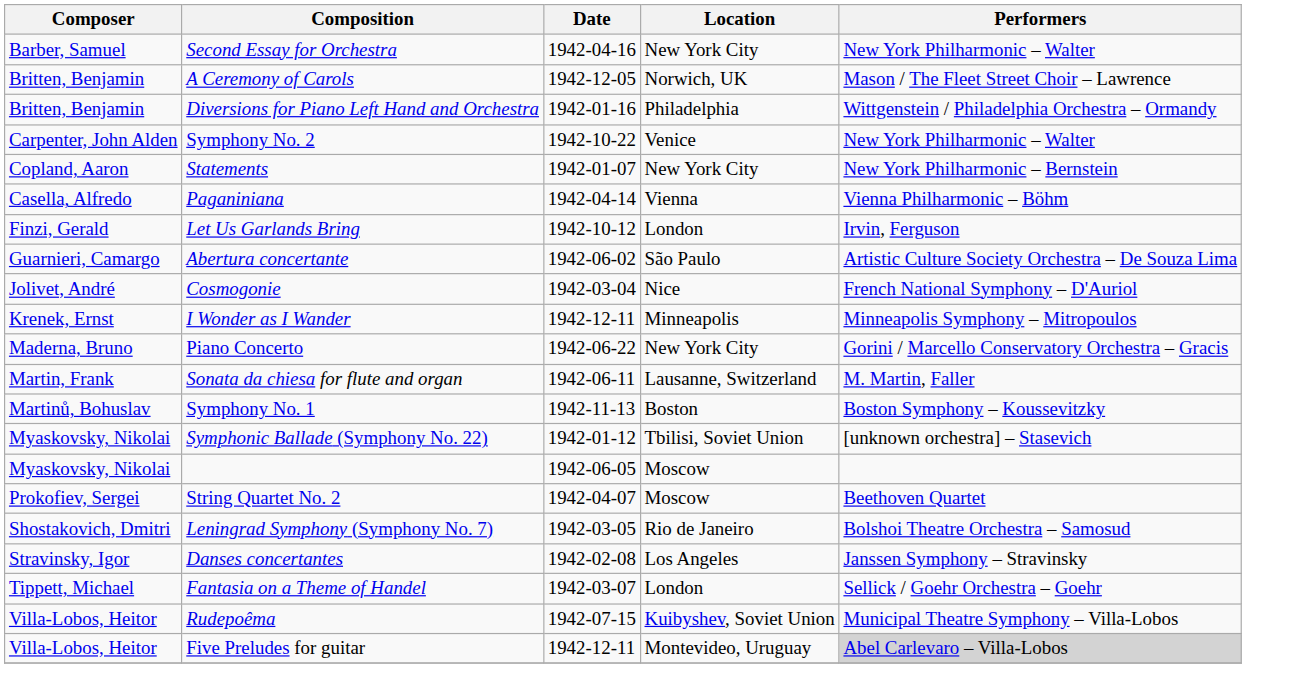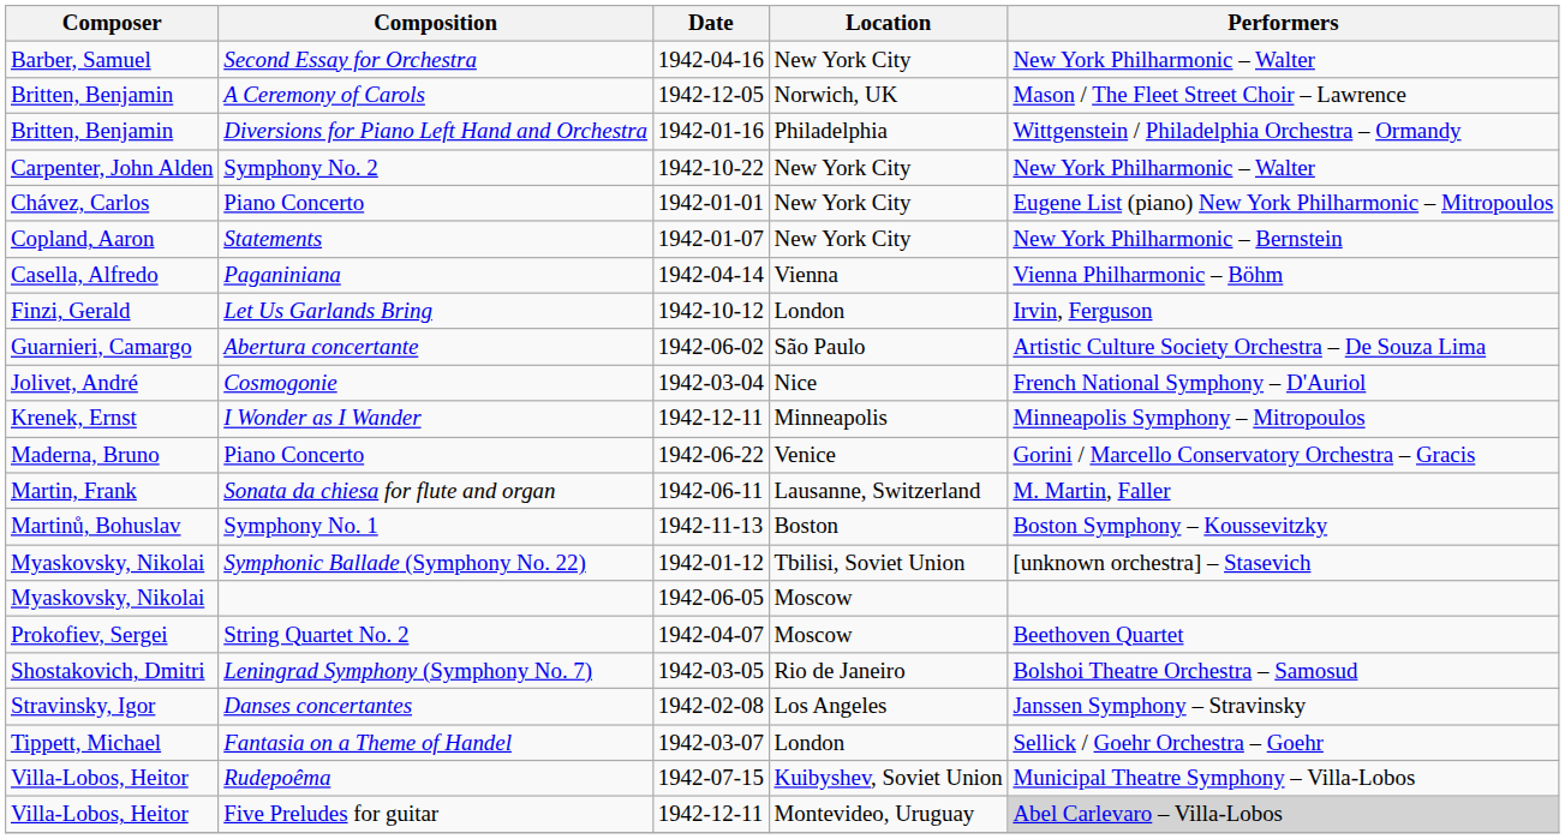Symphony No. 2 | Location: Venice -> New York City
+ row: Chávez, Carlos | Piano Concerto | 1942-01-01 | New York City | Eugene List (piano) New York Philharmonic – Mitropoulos
Piano Concerto / 1942-06-22 | Location: New York City -> Venice
